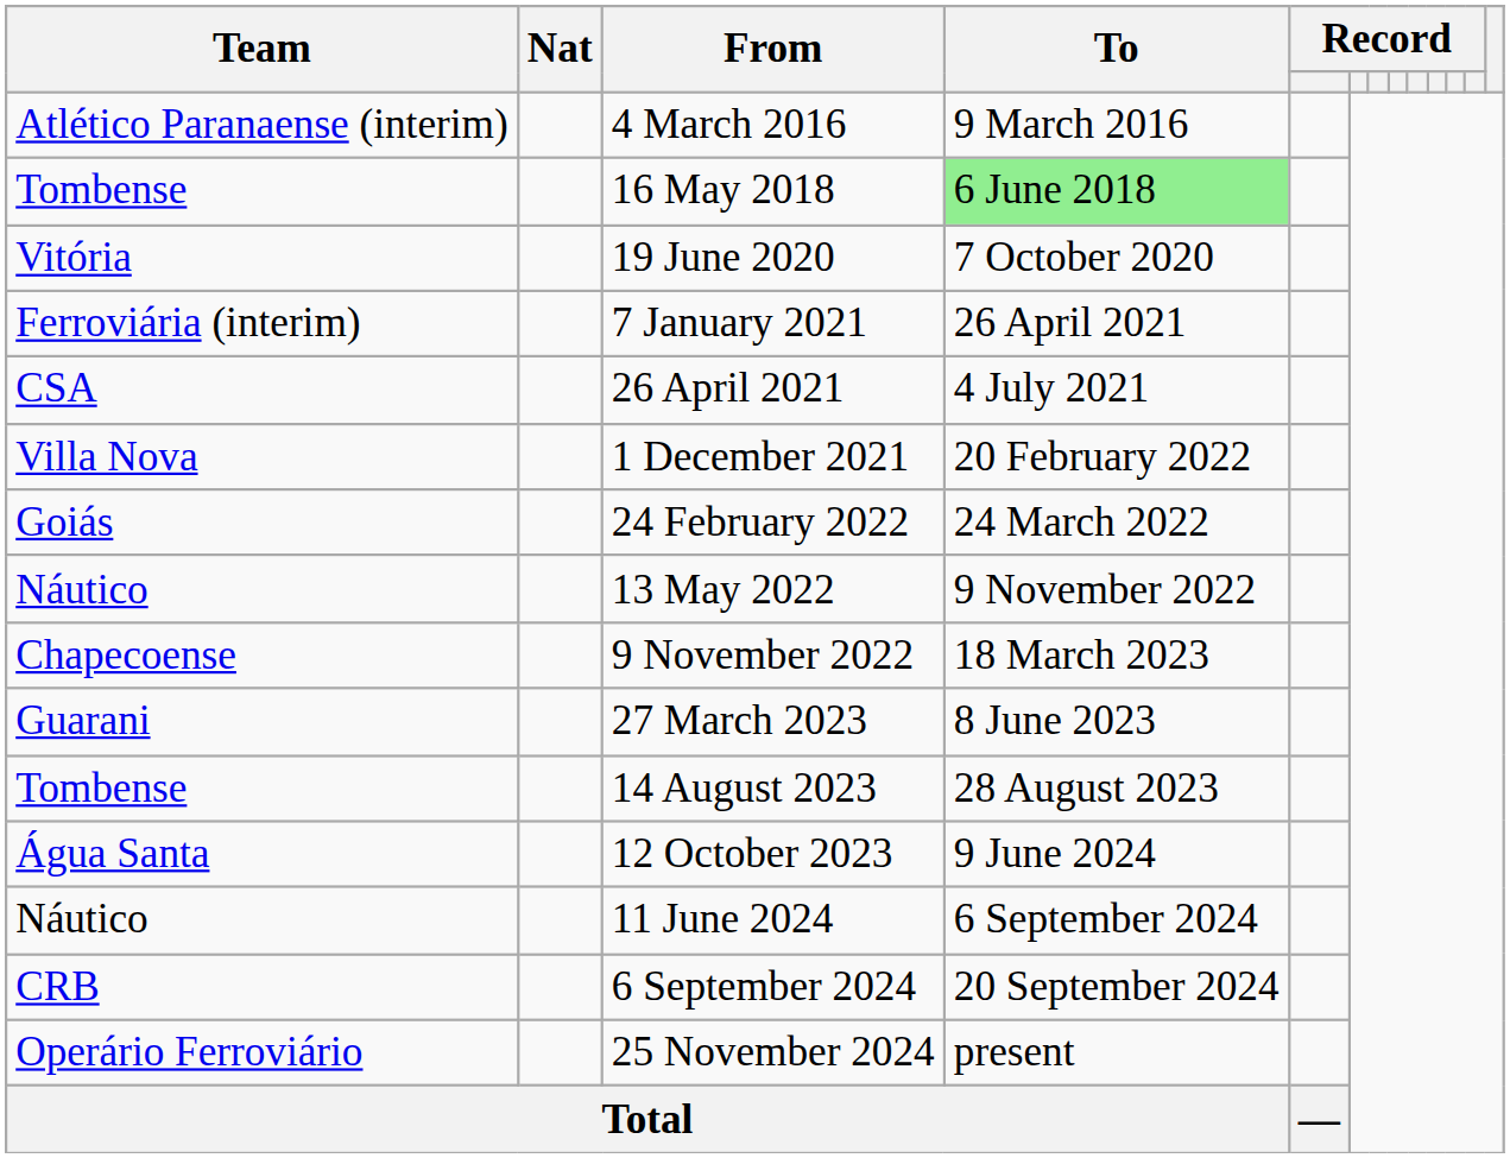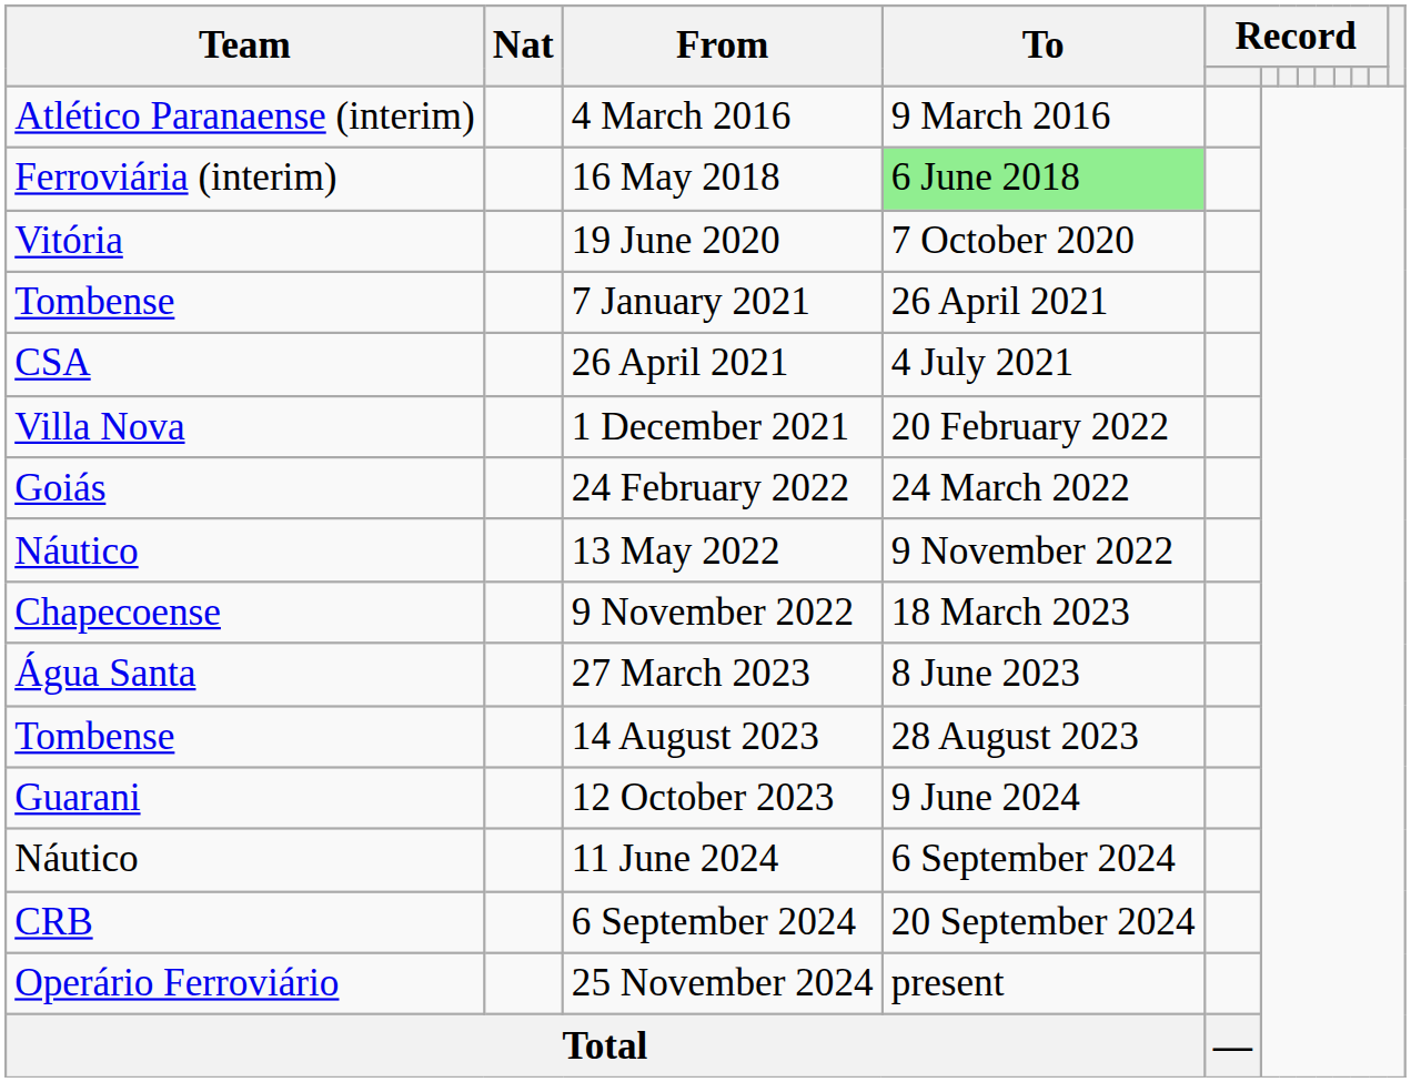16 May 2018 | Team: Tombense -> Ferroviária (interim)
7 January 2021 | Team: Ferroviária (interim) -> Tombense
27 March 2023 | Team: Guarani -> Água Santa
12 October 2023 | Team: Água Santa -> Guarani
